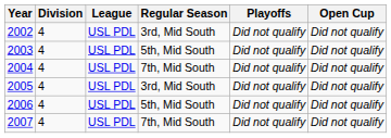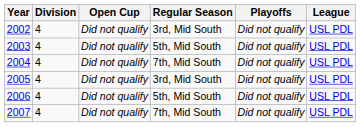columns swapped: League <-> Open Cup
